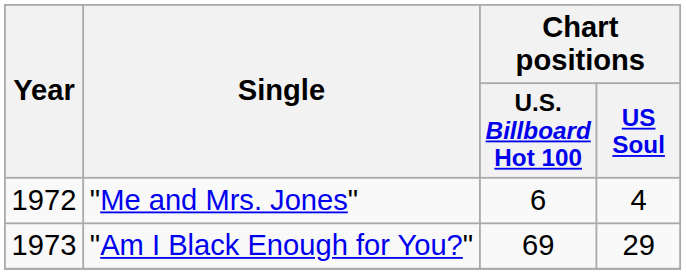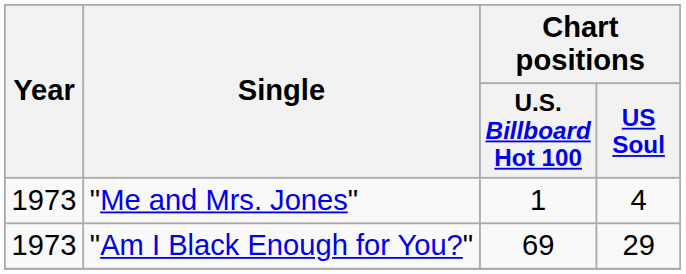"Me and Mrs. Jones" | Year: 1972 -> 1973
"Me and Mrs. Jones" | Chart positions / U.S. Billboard Hot 100: 6 -> 1
